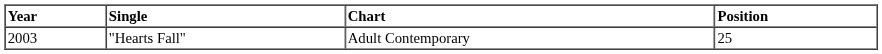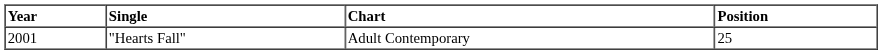"Hearts Fall" | Year: 2003 -> 2001
